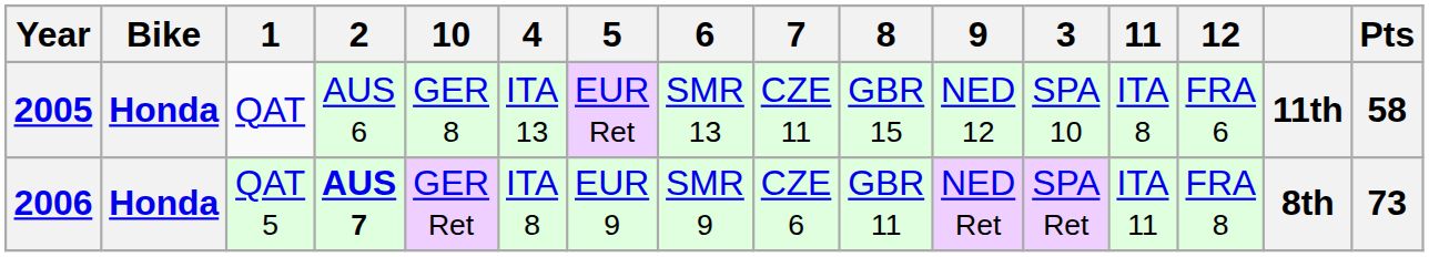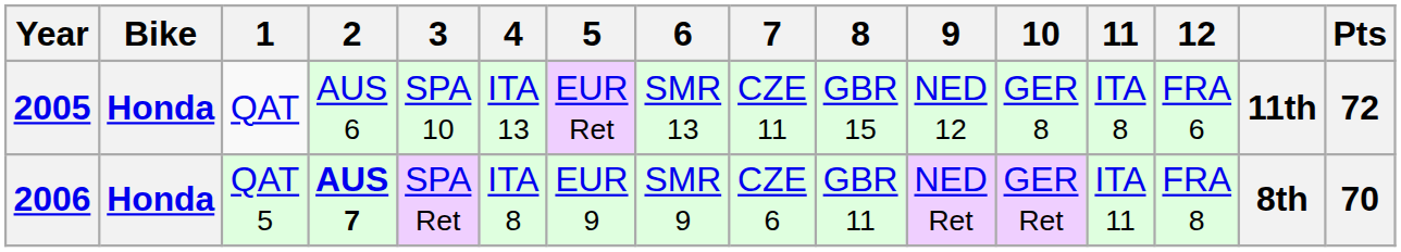columns swapped: 3 <-> 10
2005 | Pts: 58 -> 72
2006 | Pts: 73 -> 70
